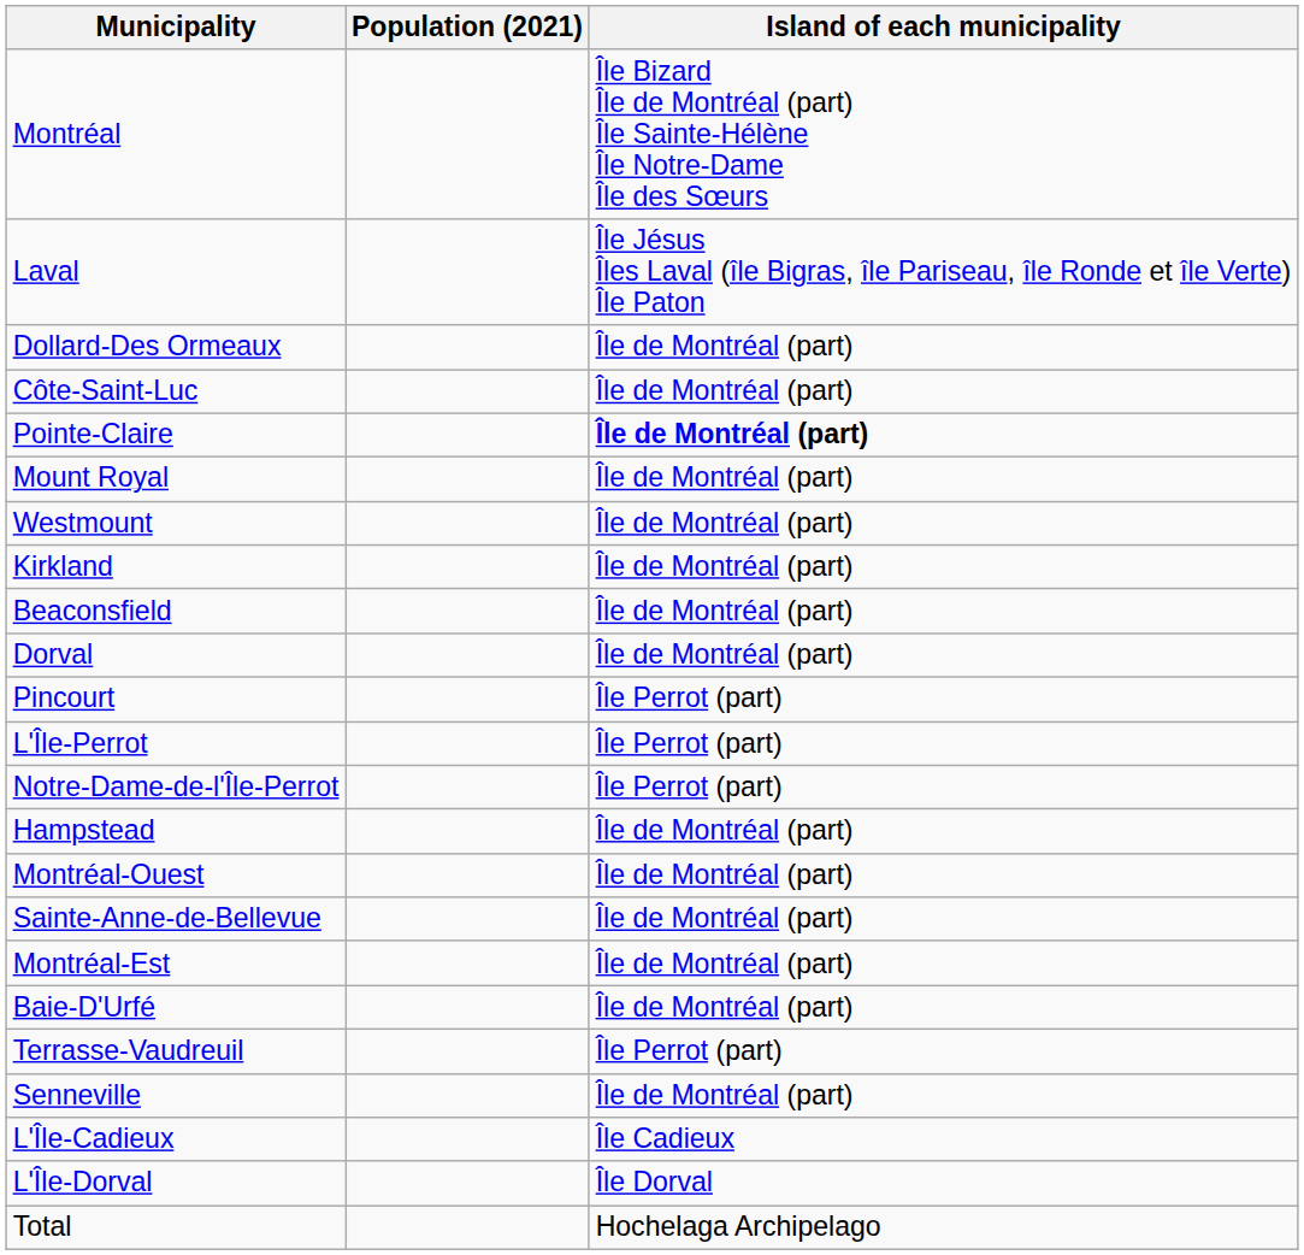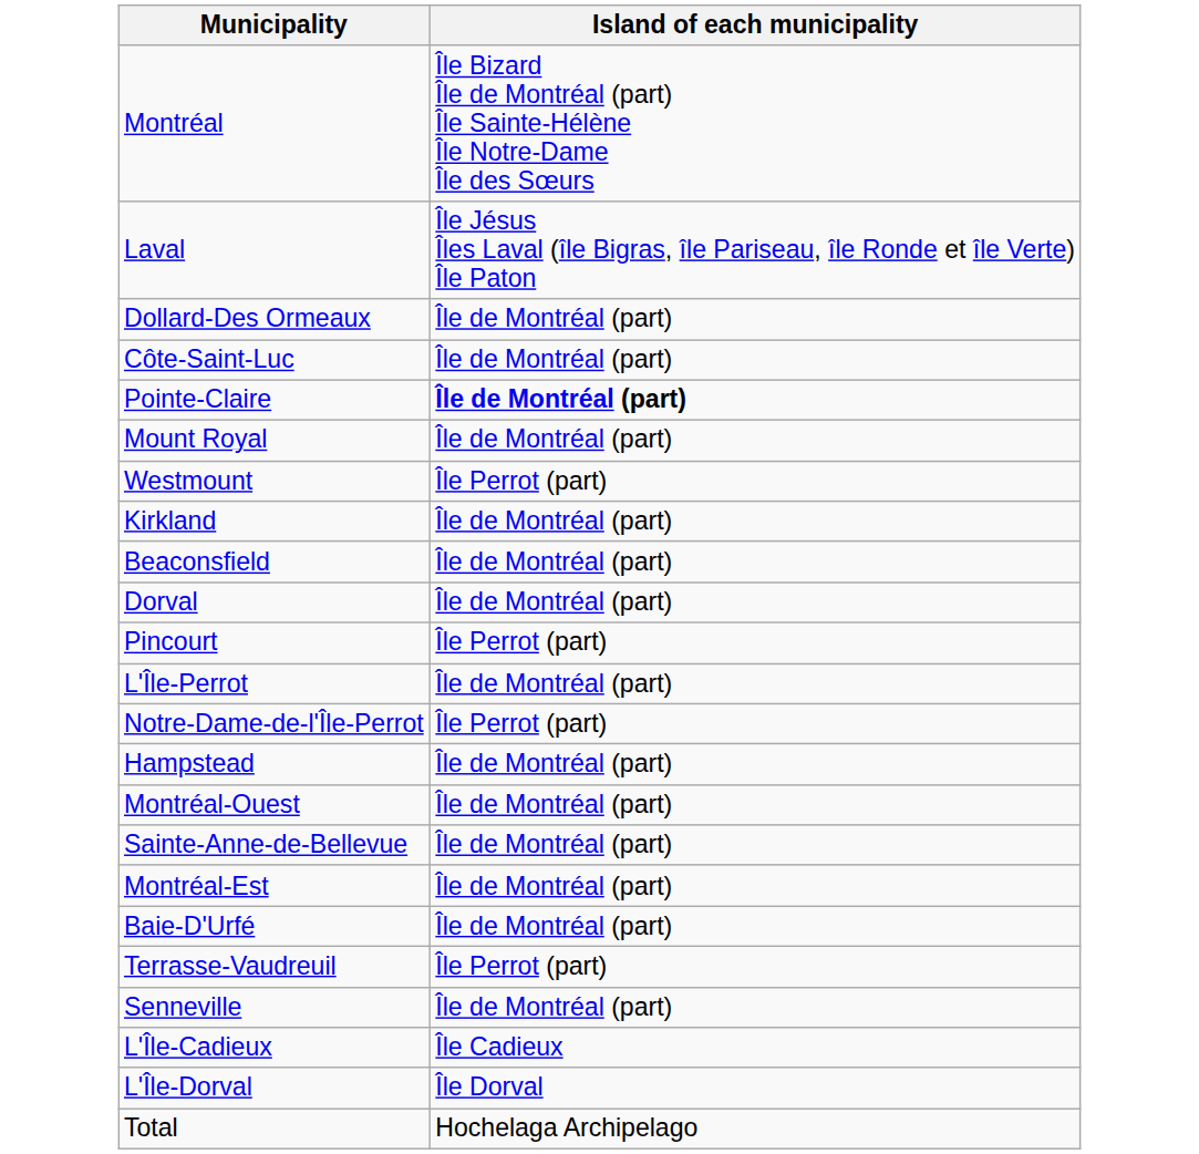- column: Population (2021)
Westmount | Island of each municipality: Île de Montréal (part) -> Île Perrot (part)
L'Île-Perrot | Island of each municipality: Île Perrot (part) -> Île de Montréal (part)
